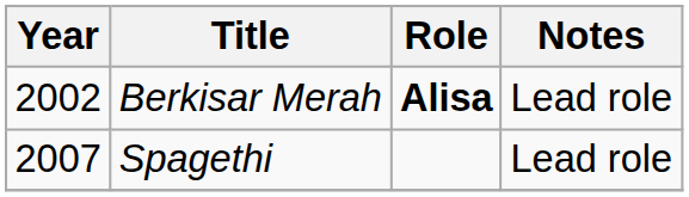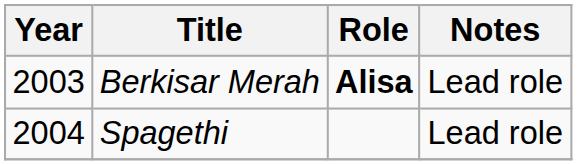Berkisar Merah | Year: 2002 -> 2003
Spagethi | Year: 2007 -> 2004
